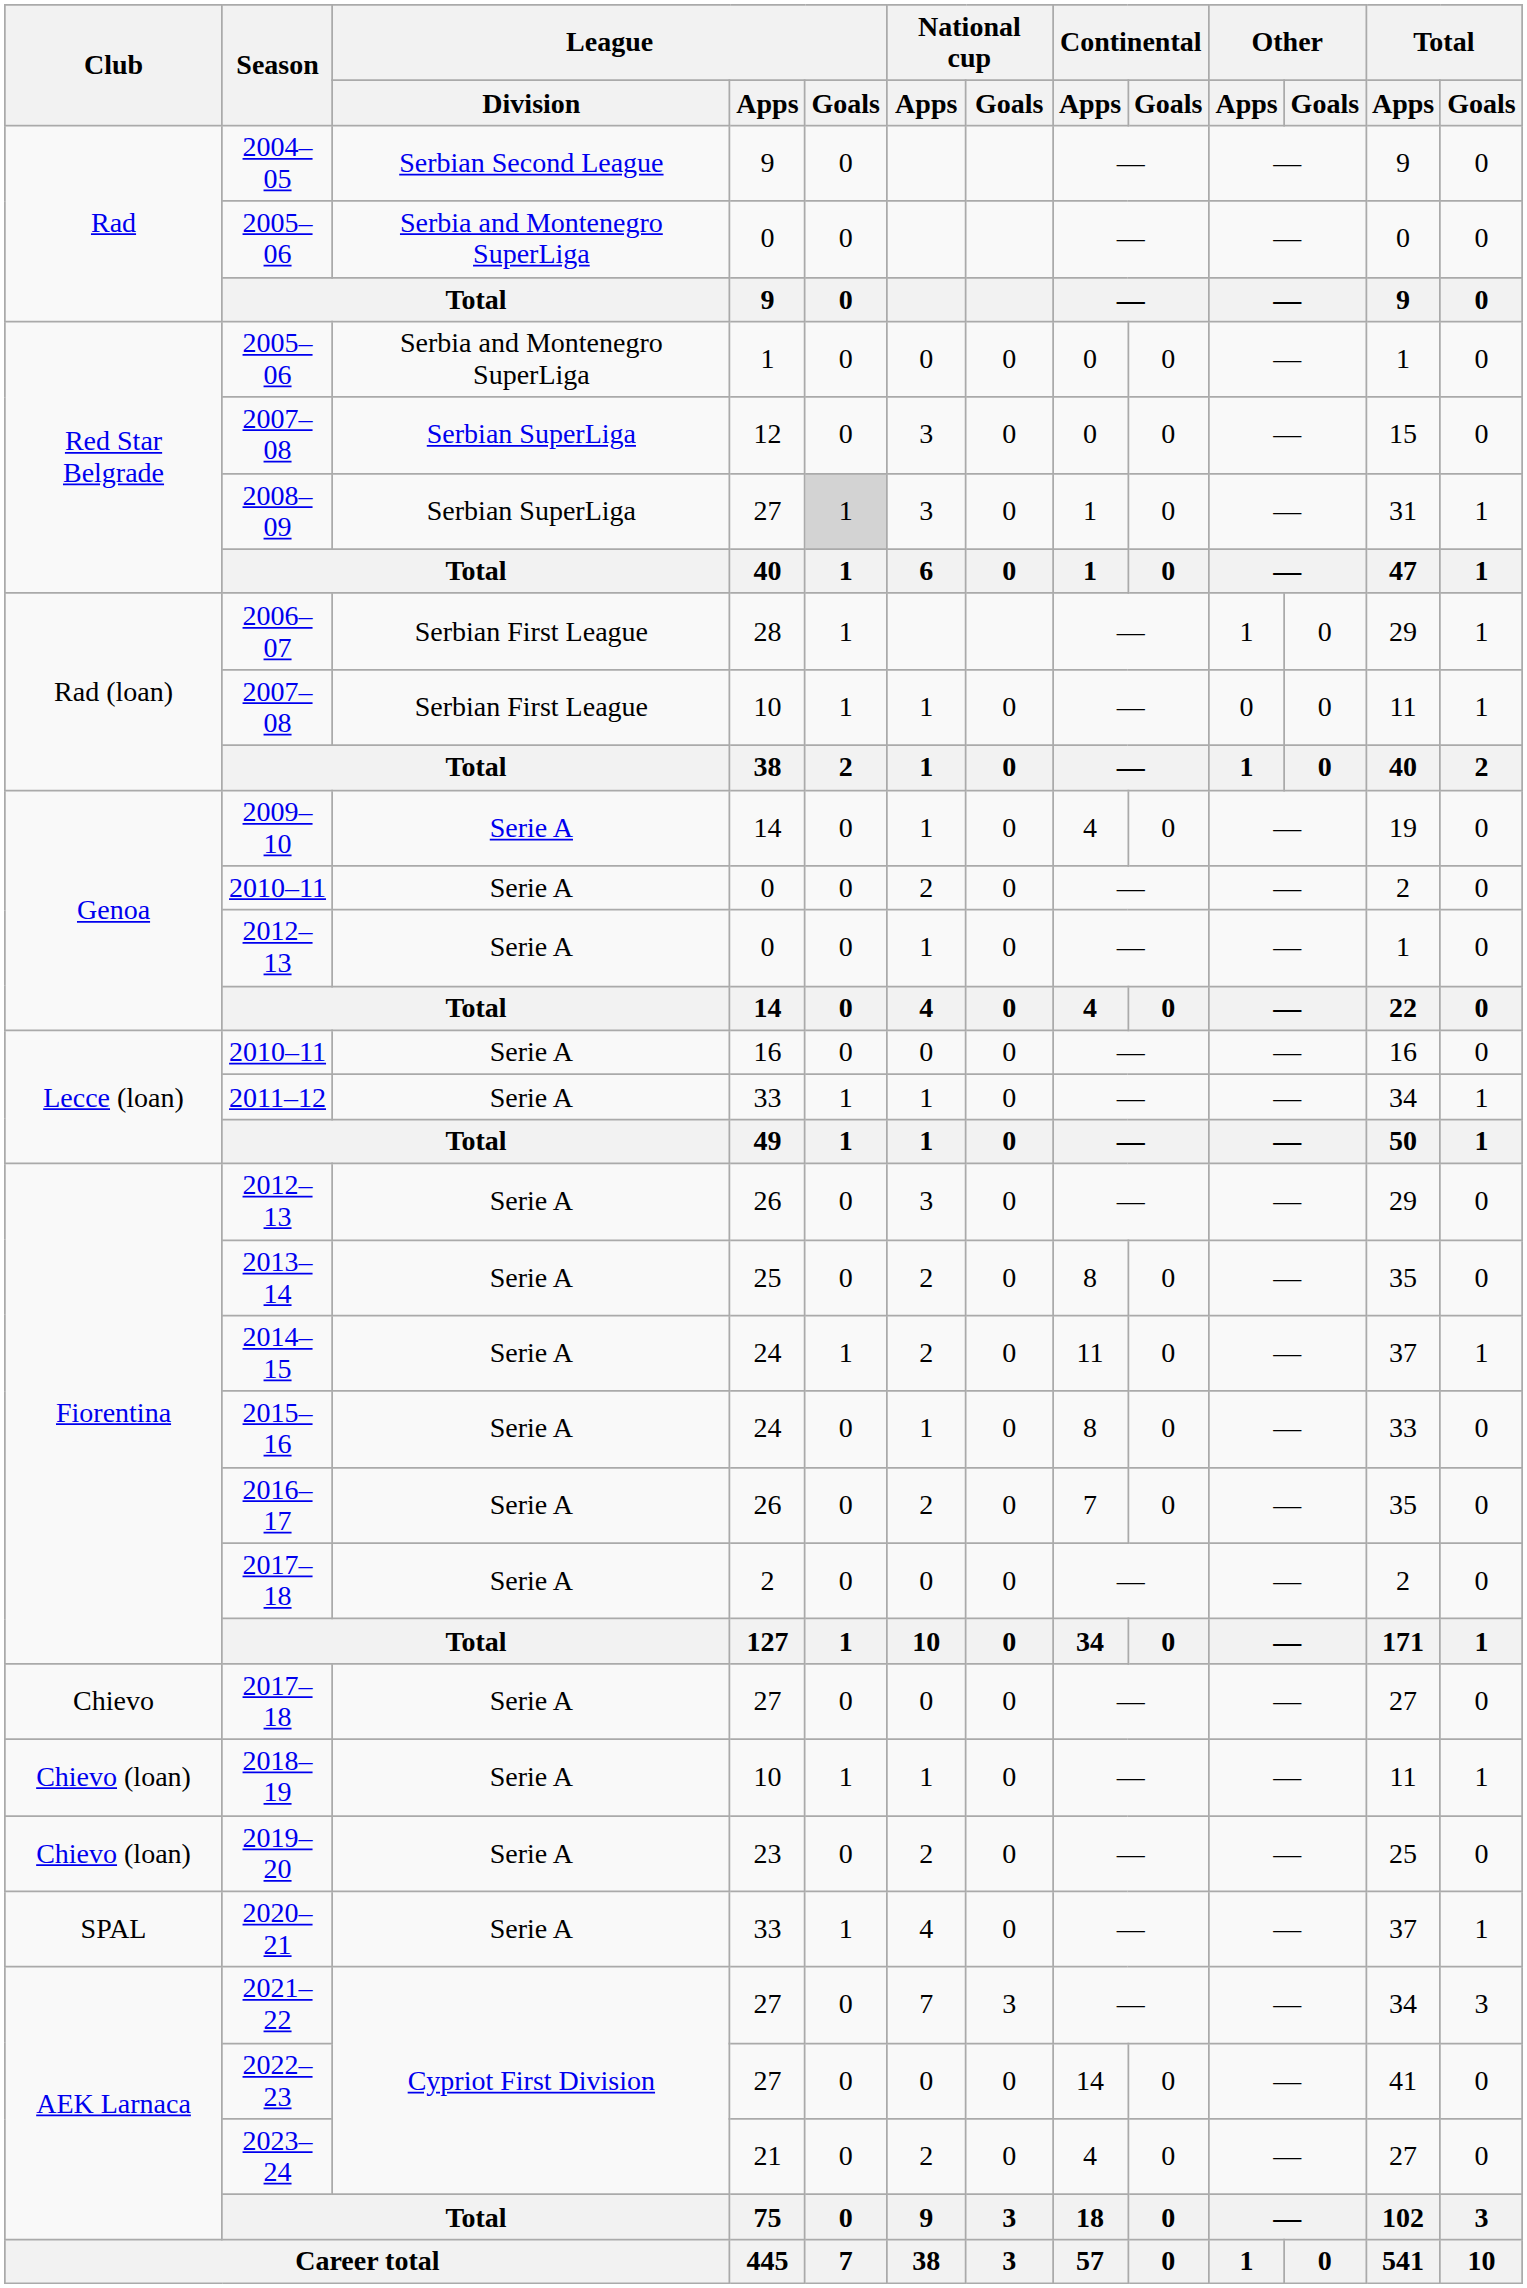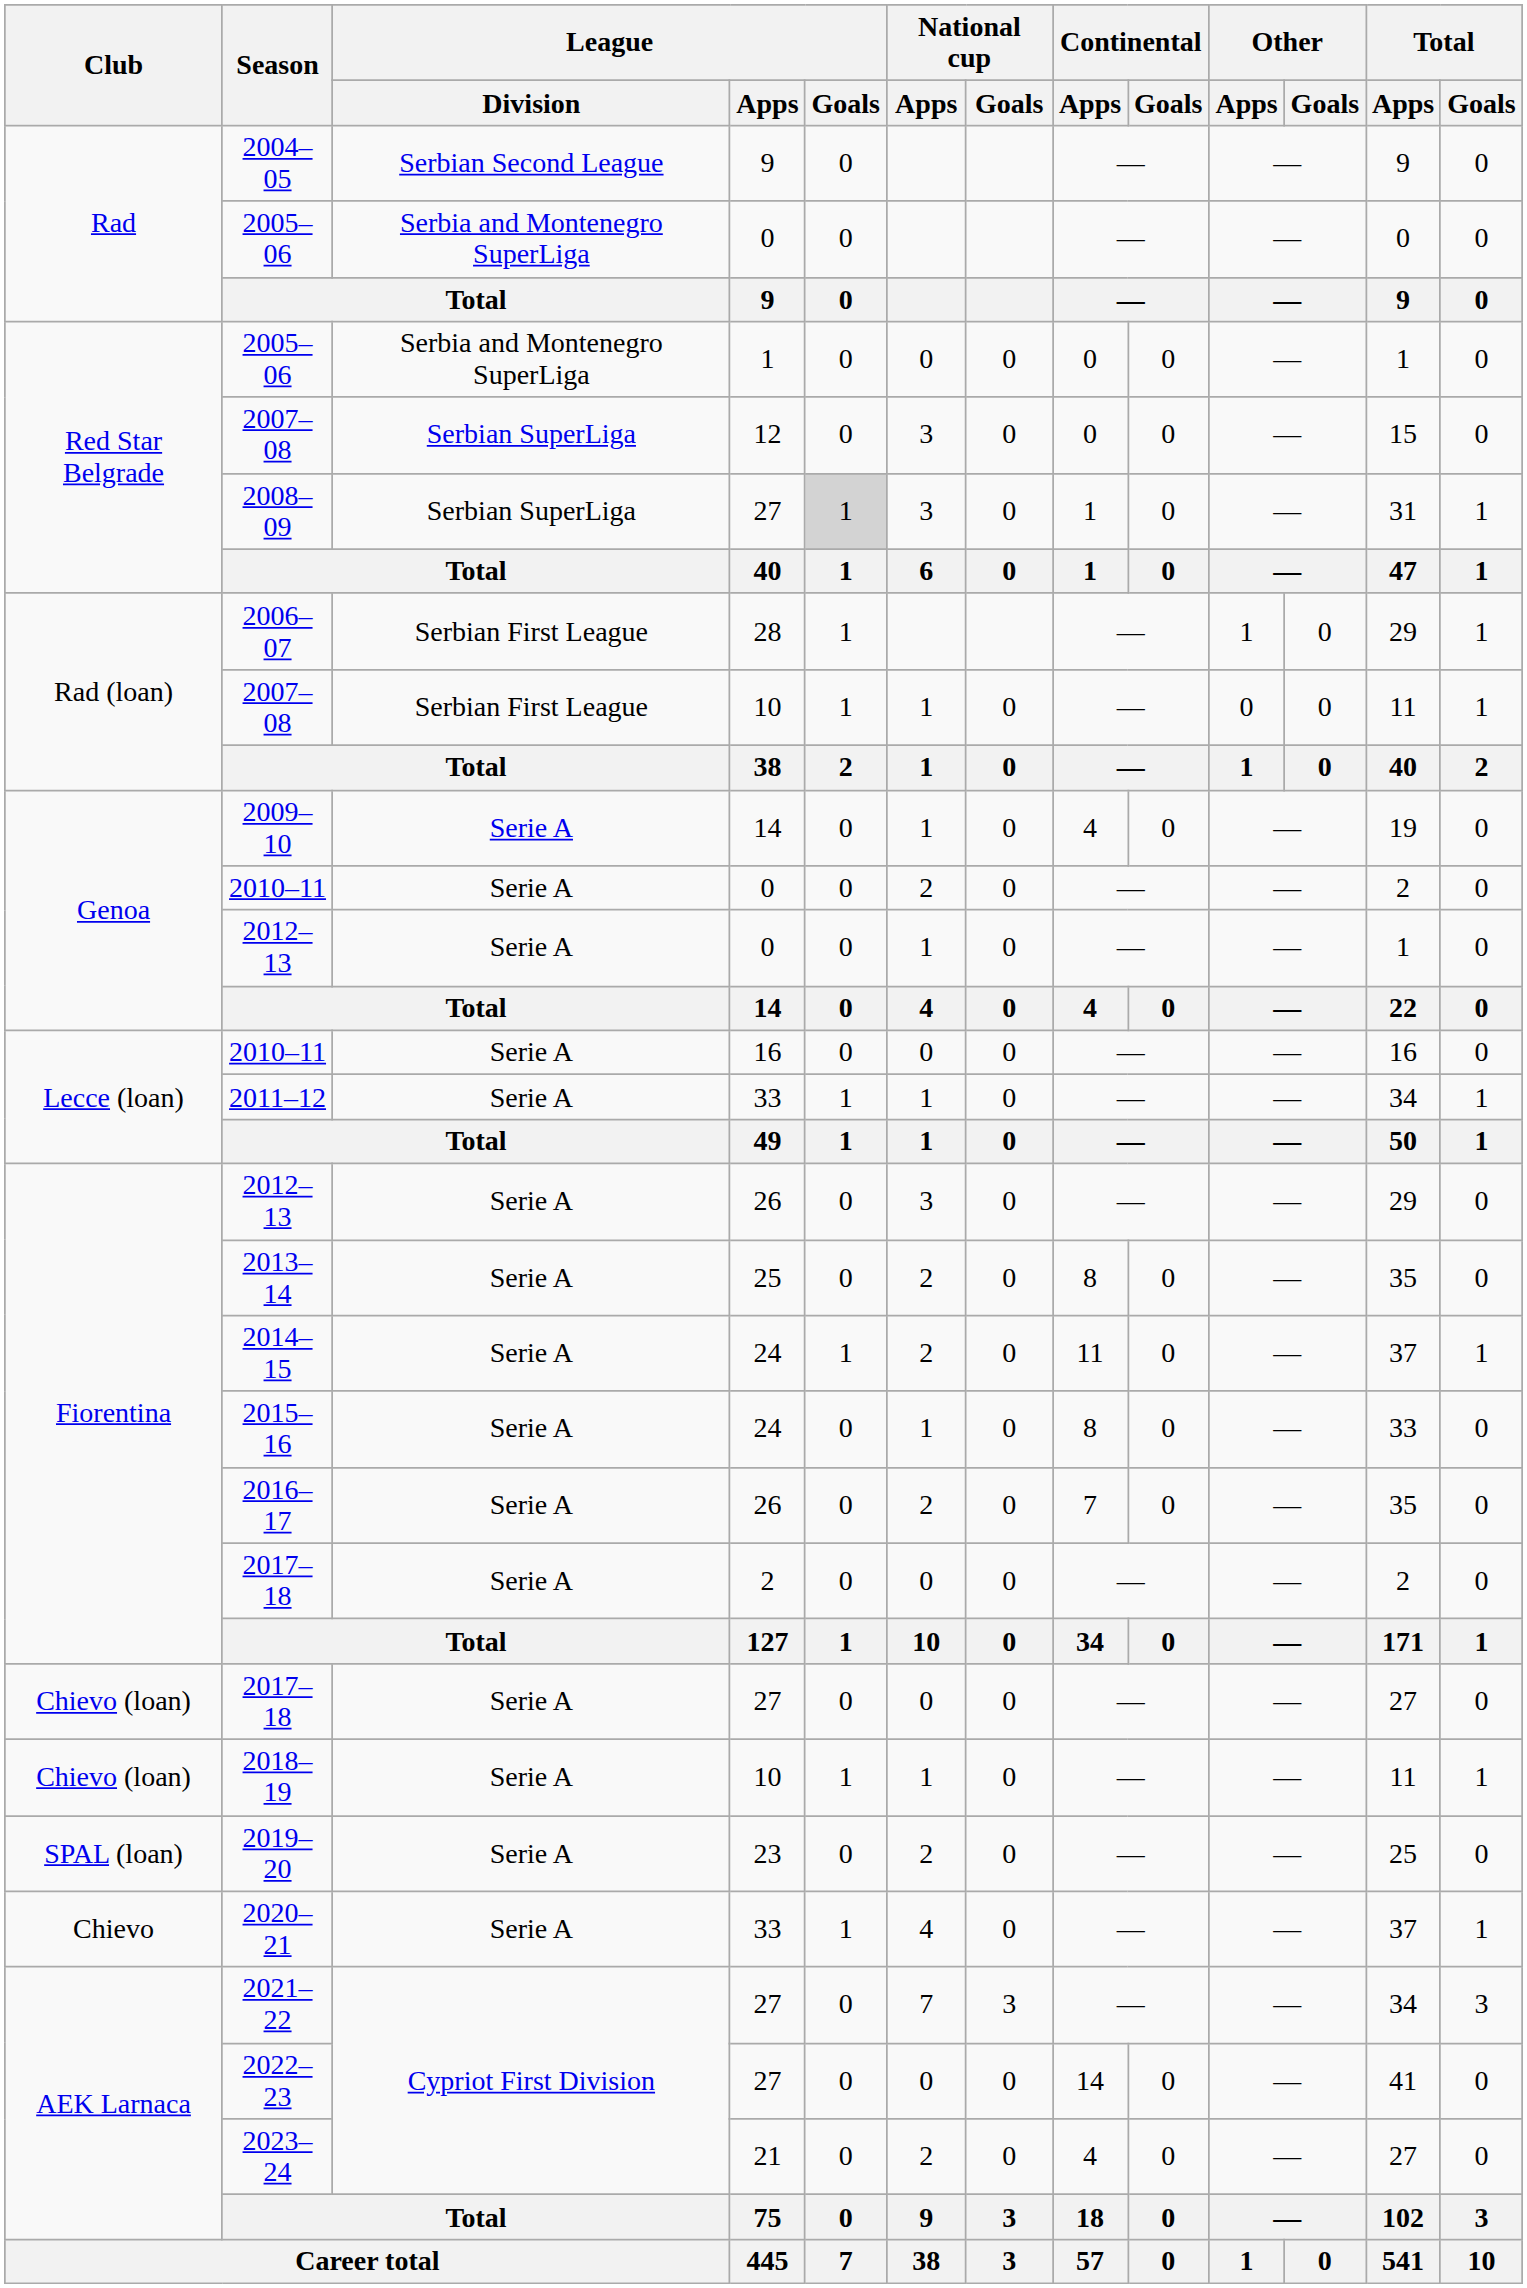2017–18 / 27 | Club: Chievo -> Chievo (loan)
2019–20 | Club: Chievo (loan) -> SPAL (loan)
2020–21 | Club: SPAL -> Chievo
